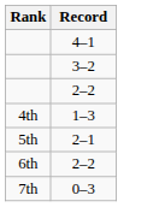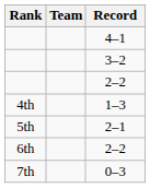+ column: Team
